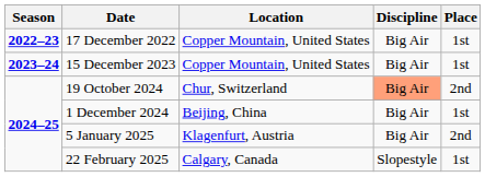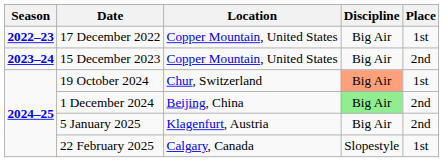15 December 2023 | Place: 1st -> 2nd
19 October 2024 | Place: 2nd -> 1st
1 December 2024 | Discipline: no background -> lightgreen background
1 December 2024 | Place: 1st -> 2nd
